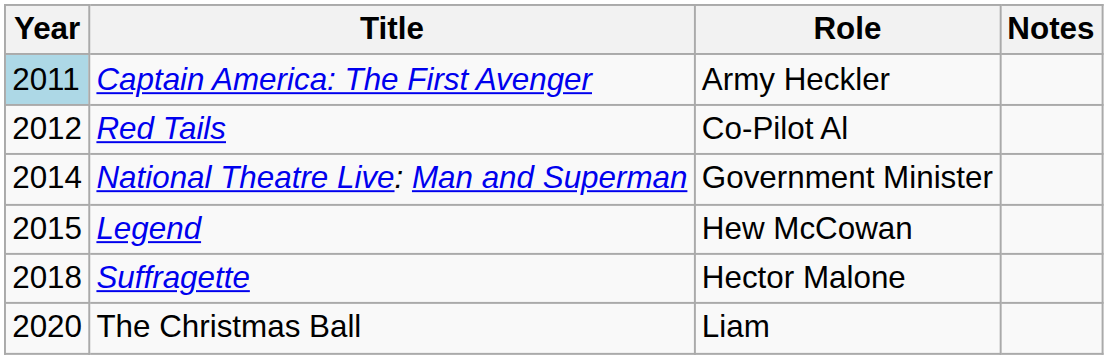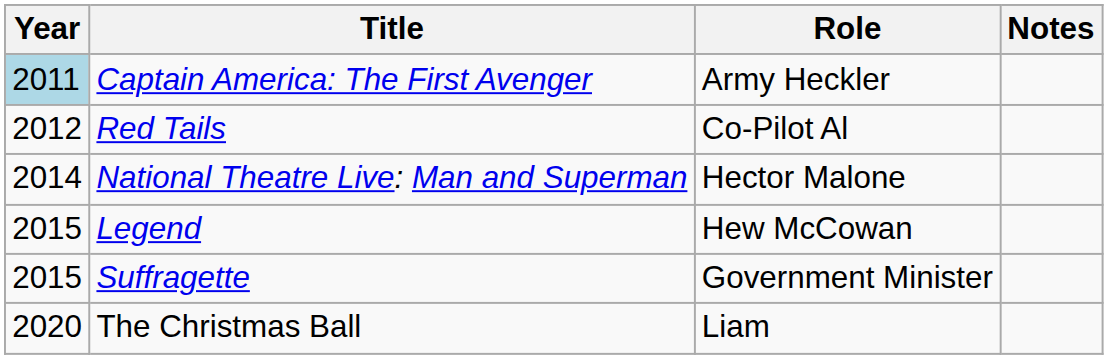National Theatre Live: Man and Superman | Role: Government Minister -> Hector Malone
Suffragette | Year: 2018 -> 2015
Suffragette | Role: Hector Malone -> Government Minister
